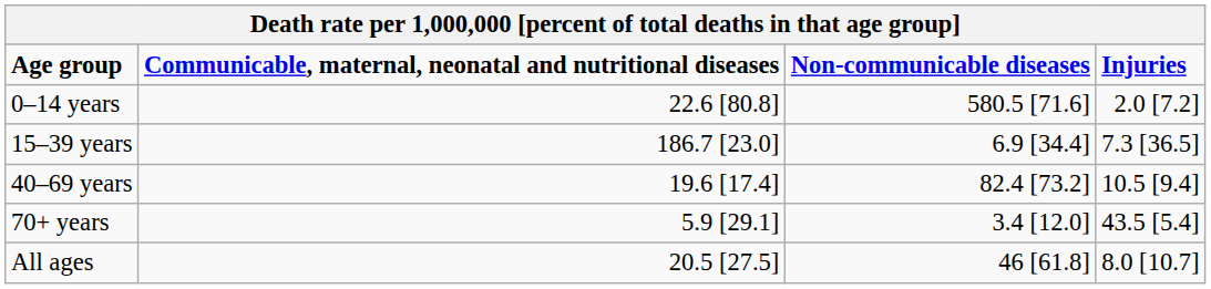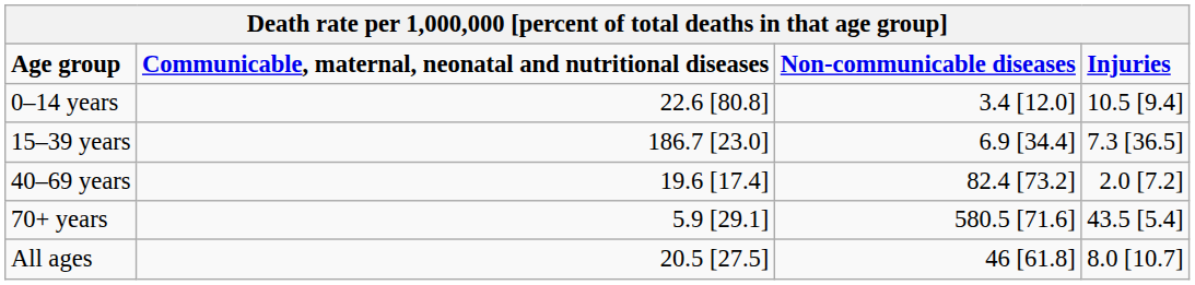0–14 years | Non-communicable diseases: 580.5 [71.6] -> 3.4 [12.0]
0–14 years | Injuries: 2.0 [7.2] -> 10.5 [9.4]
40–69 years | Injuries: 10.5 [9.4] -> 2.0 [7.2]
70+ years | Non-communicable diseases: 3.4 [12.0] -> 580.5 [71.6]
